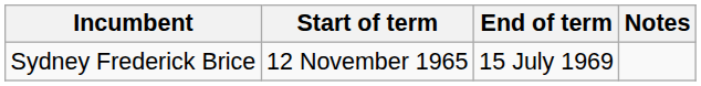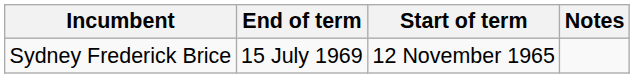columns swapped: Start of term <-> End of term
